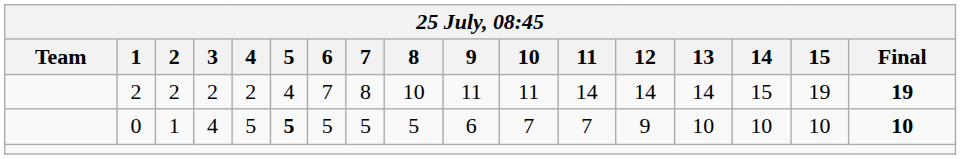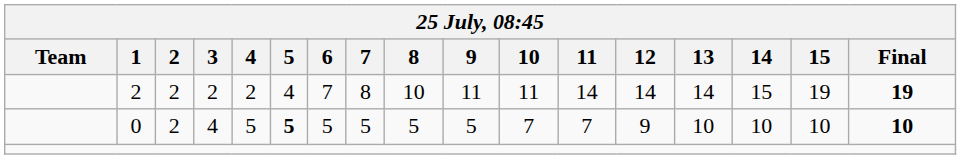0 | 2: 1 -> 2
0 | 9: 6 -> 5
